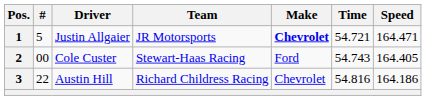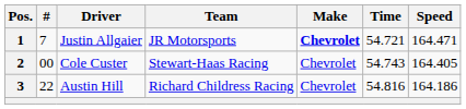1 | #: 5 -> 7
2 | Make: Ford -> Chevrolet
